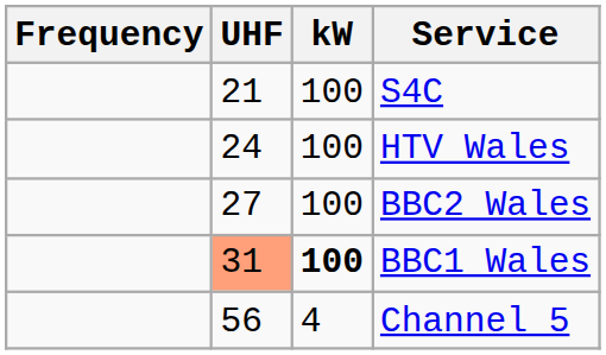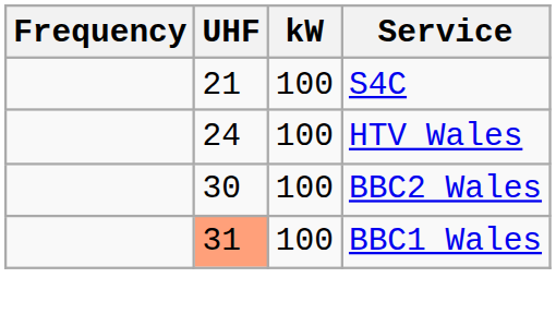BBC2 Wales | UHF: 27 -> 30
BBC1 Wales | kW: bold -> normal
- row: 56 | 4 | Channel 5
